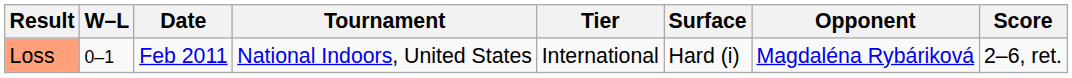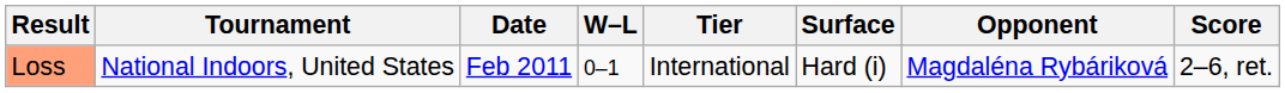columns swapped: W–L <-> Tournament
